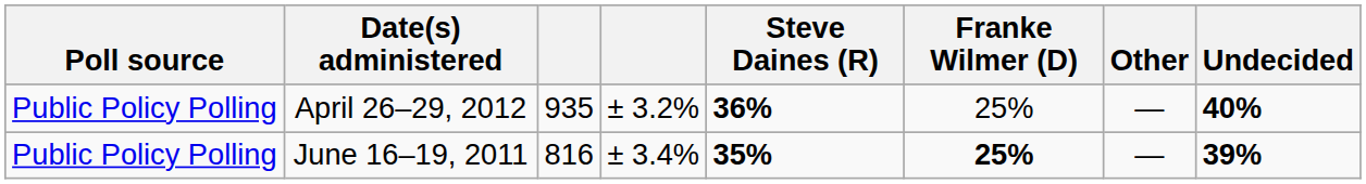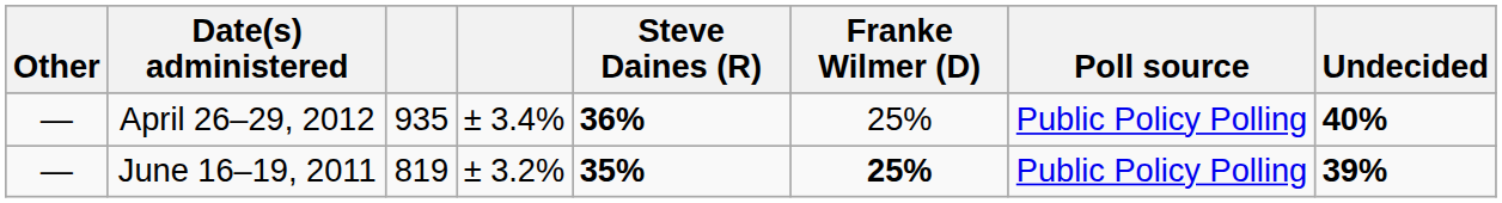columns swapped: Poll source <-> Other
April 26–29, 2012 | column 4: ± 3.2% -> ± 3.4%
June 16–19, 2011 | column 3: 816 -> 819
June 16–19, 2011 | column 4: ± 3.4% -> ± 3.2%
